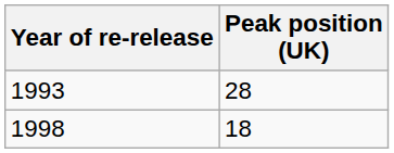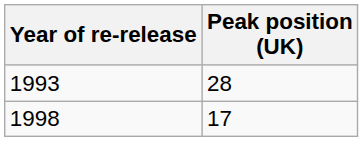1998 | Peak position (UK): 18 -> 17
